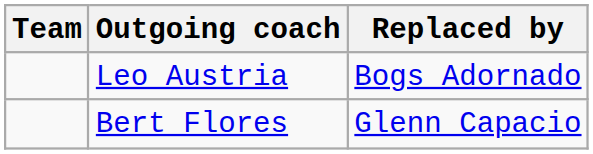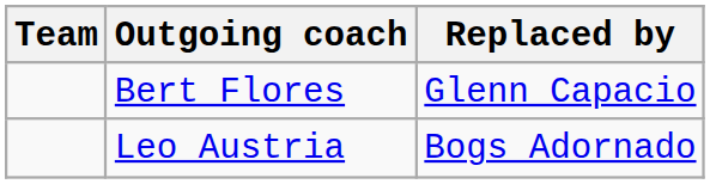rows swapped: Leo Austria <-> Bert Flores
